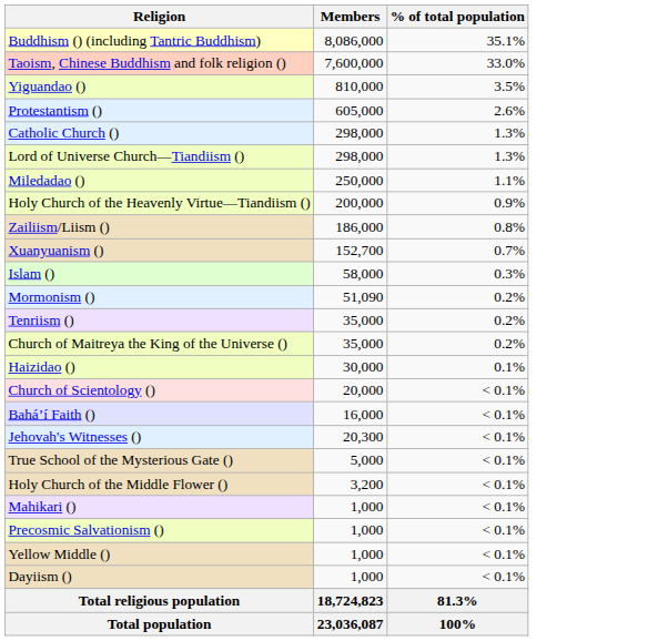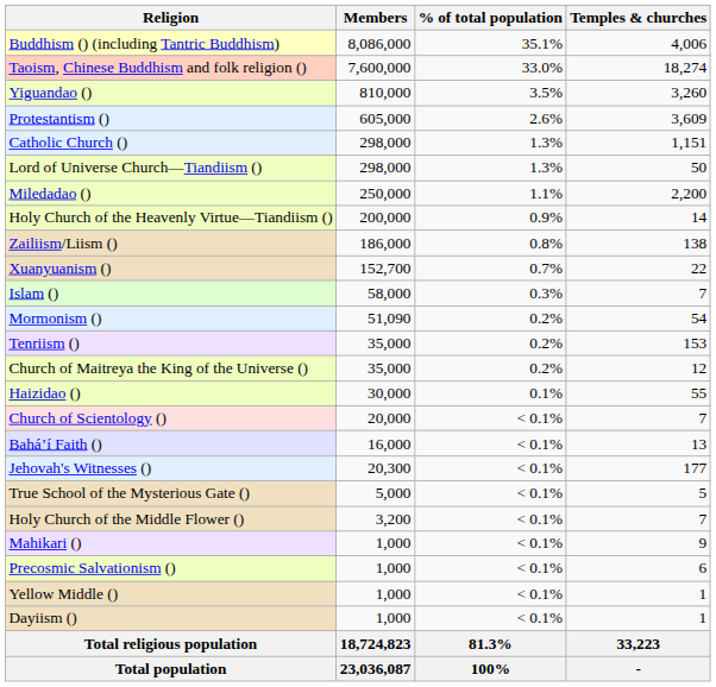+ column: Temples & churches | 4,006 | 18,274 | 3,260 | 3,609 | 1,151 | 50 | 2,200 | 14 | 138 | 22 | 7 | 54 | 153 | 12 | 55 | 7 | 13 | 177 | 5 | 7 | 9 | 6 | 1 | 1 | 33,223 | -
